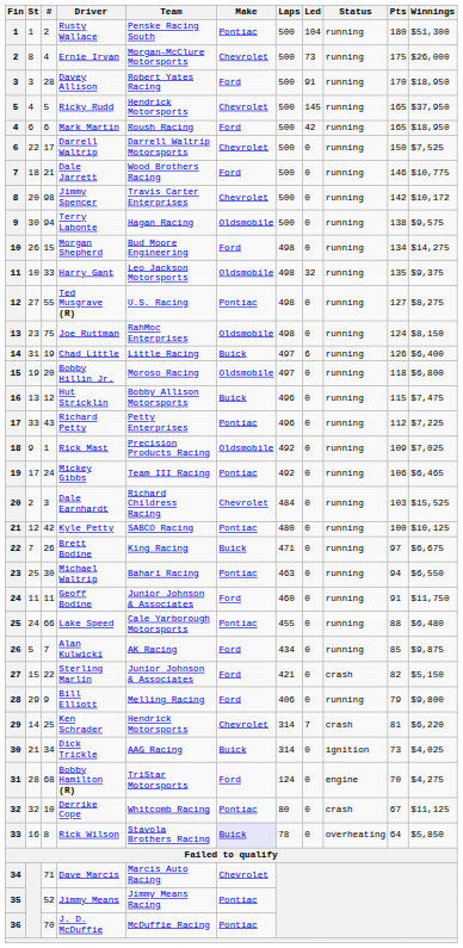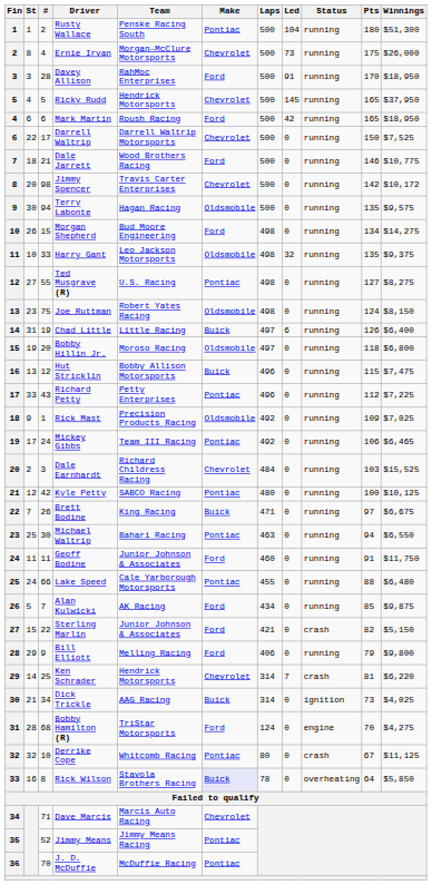Davey Allison | Team: Robert Yates Racing -> RahMoc Enterprises
Terry Labonte | Pts: 138 -> 135
Joe Ruttman | Team: RahMoc Enterprises -> Robert Yates Racing
